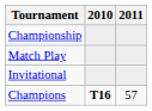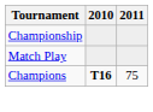- row: Invitational
Champions | 2011: 57 -> 75
